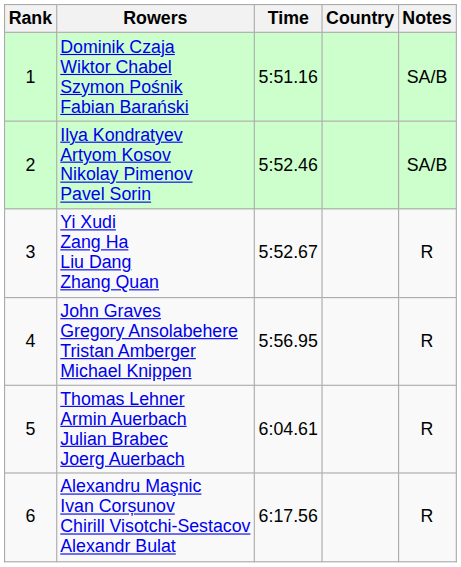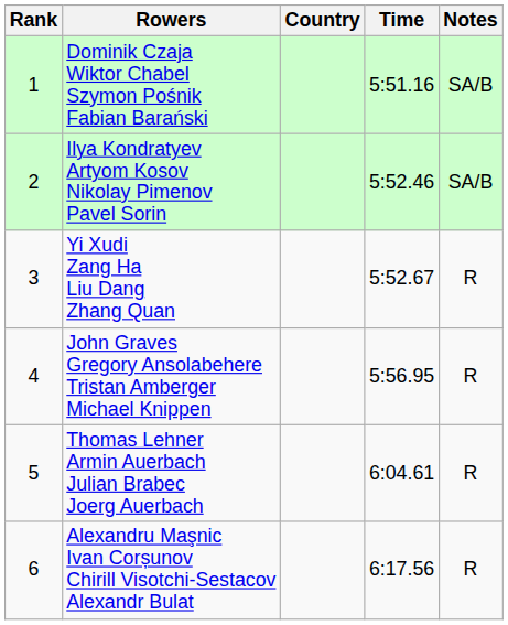columns swapped: Country <-> Time
